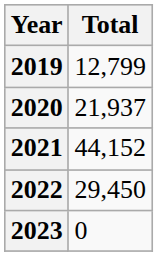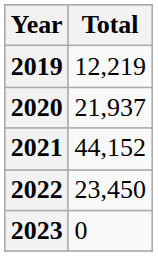2019 | Total: 12,799 -> 12,219
2022 | Total: 29,450 -> 23,450
